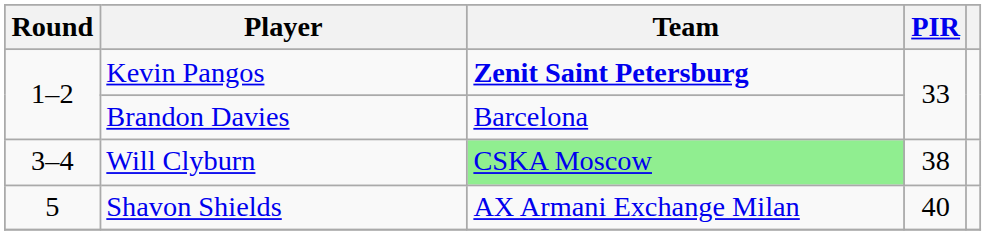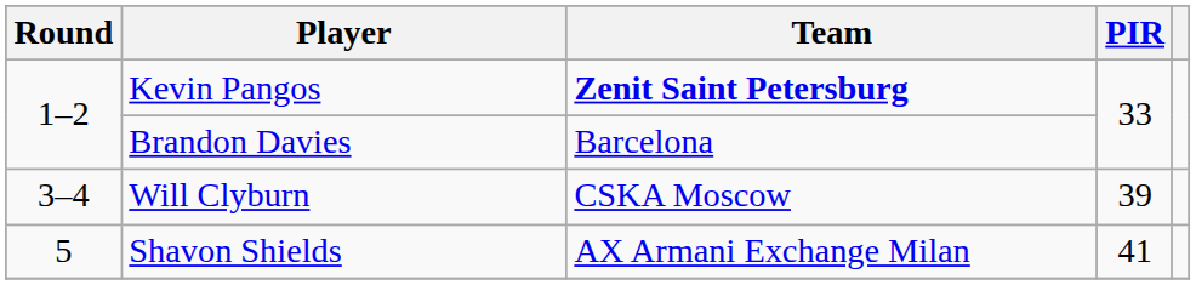Will Clyburn | Team: lightgreen background -> no background
Will Clyburn | PIR: 38 -> 39
Shavon Shields | PIR: 40 -> 41
